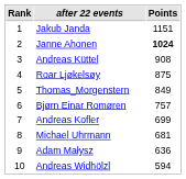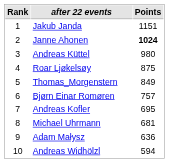Andreas Küttel | Points: 908 -> 980
Andreas Kofler | Points: 699 -> 695
